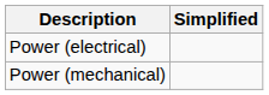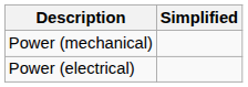rows swapped: Power (mechanical) <-> Power (electrical)
